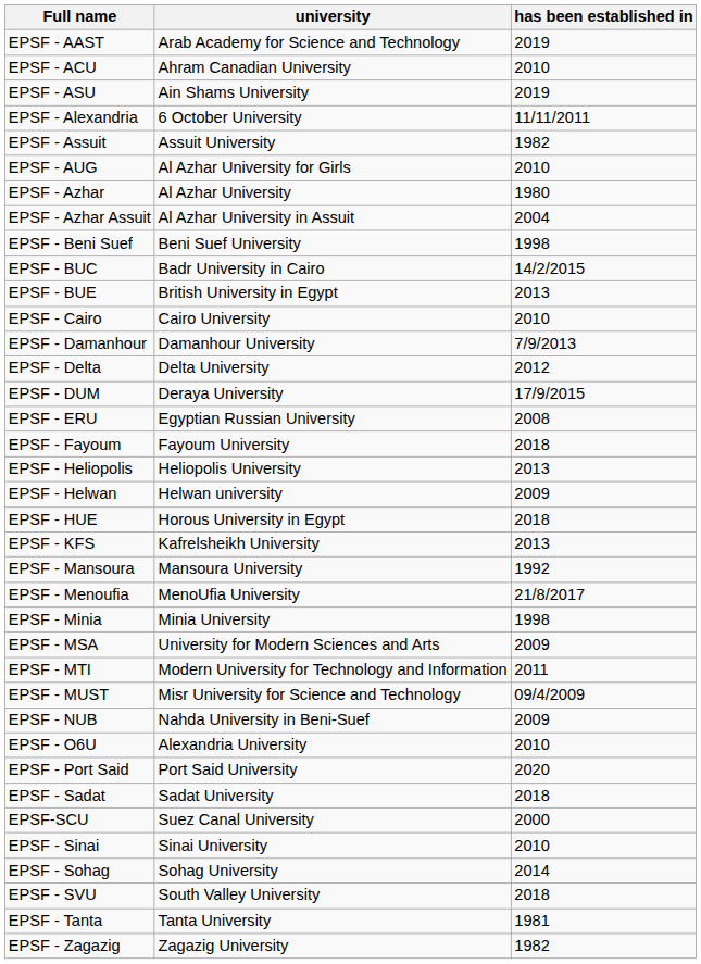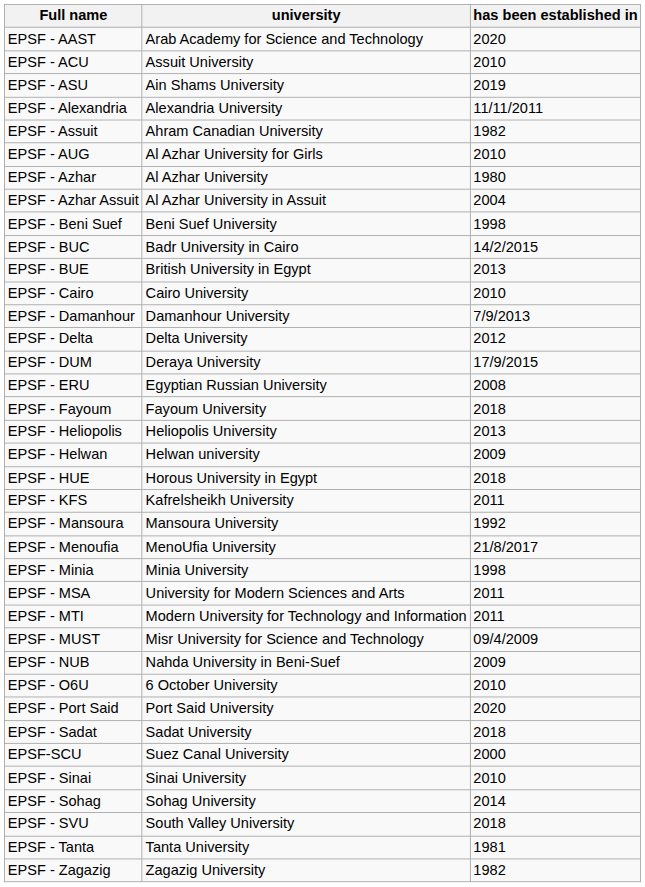EPSF - AAST | has been established in: 2019 -> 2020
EPSF - ACU | university: Ahram Canadian University -> Assuit University
EPSF - Alexandria | university: 6 October University -> Alexandria University
EPSF - Assuit | university: Assuit University -> Ahram Canadian University
EPSF - KFS | has been established in: 2013 -> 2011
EPSF - MSA | has been established in: 2009 -> 2011
EPSF - O6U | university: Alexandria University -> 6 October University
